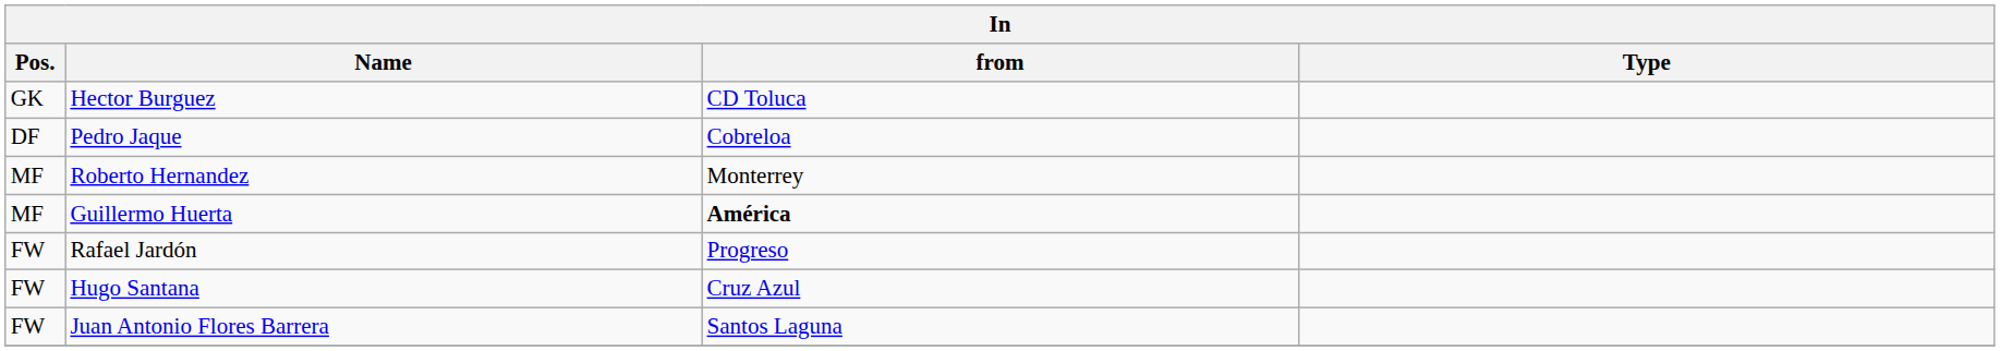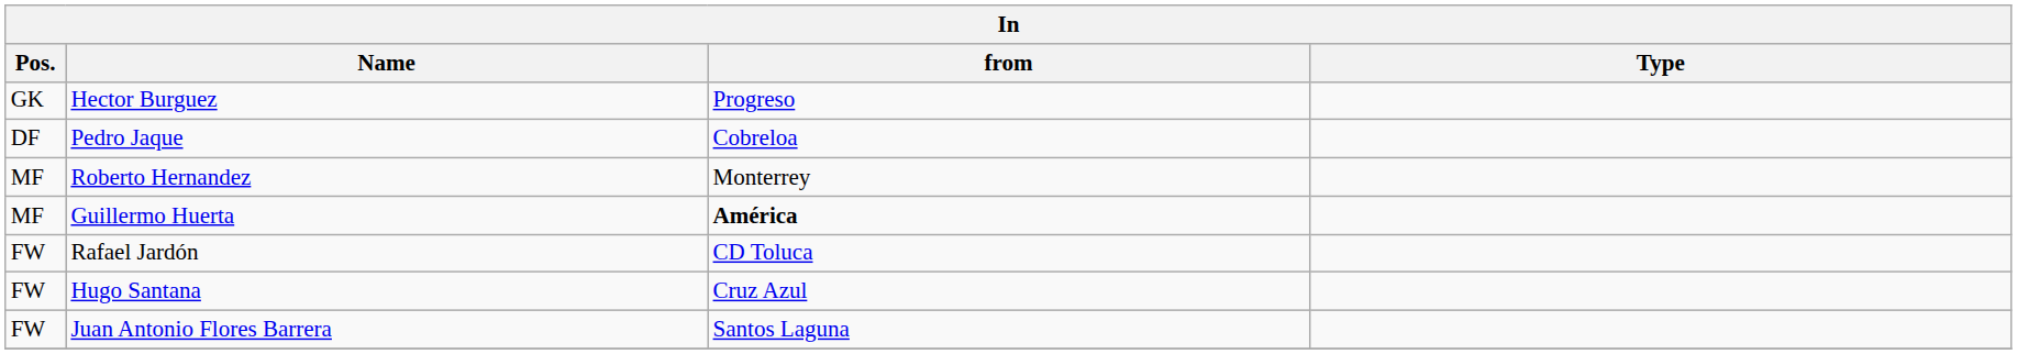Hector Burguez | from: CD Toluca -> Progreso
Rafael Jardón | from: Progreso -> CD Toluca
